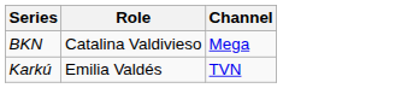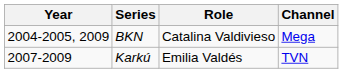+ column: Year | 2004-2005, 2009 | 2007-2009
